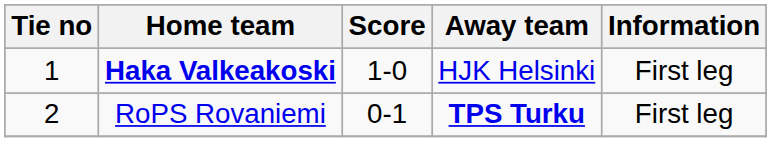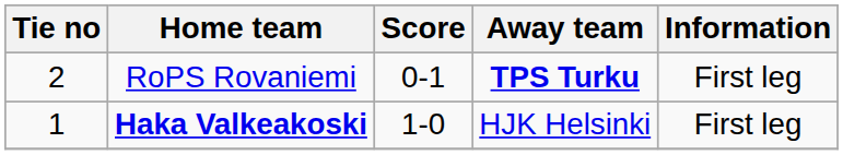rows swapped: Haka Valkeakoski <-> RoPS Rovaniemi
